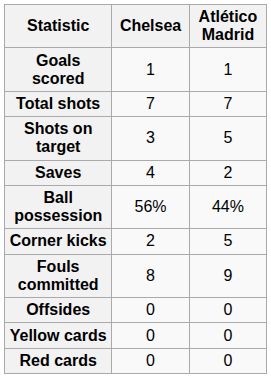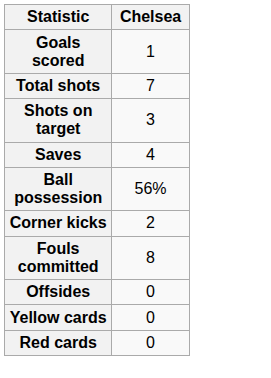- column: Atlético Madrid | 1 | 7 | 5 | 2 | 44% | 5 | 9 | 0 | 0 | 0
